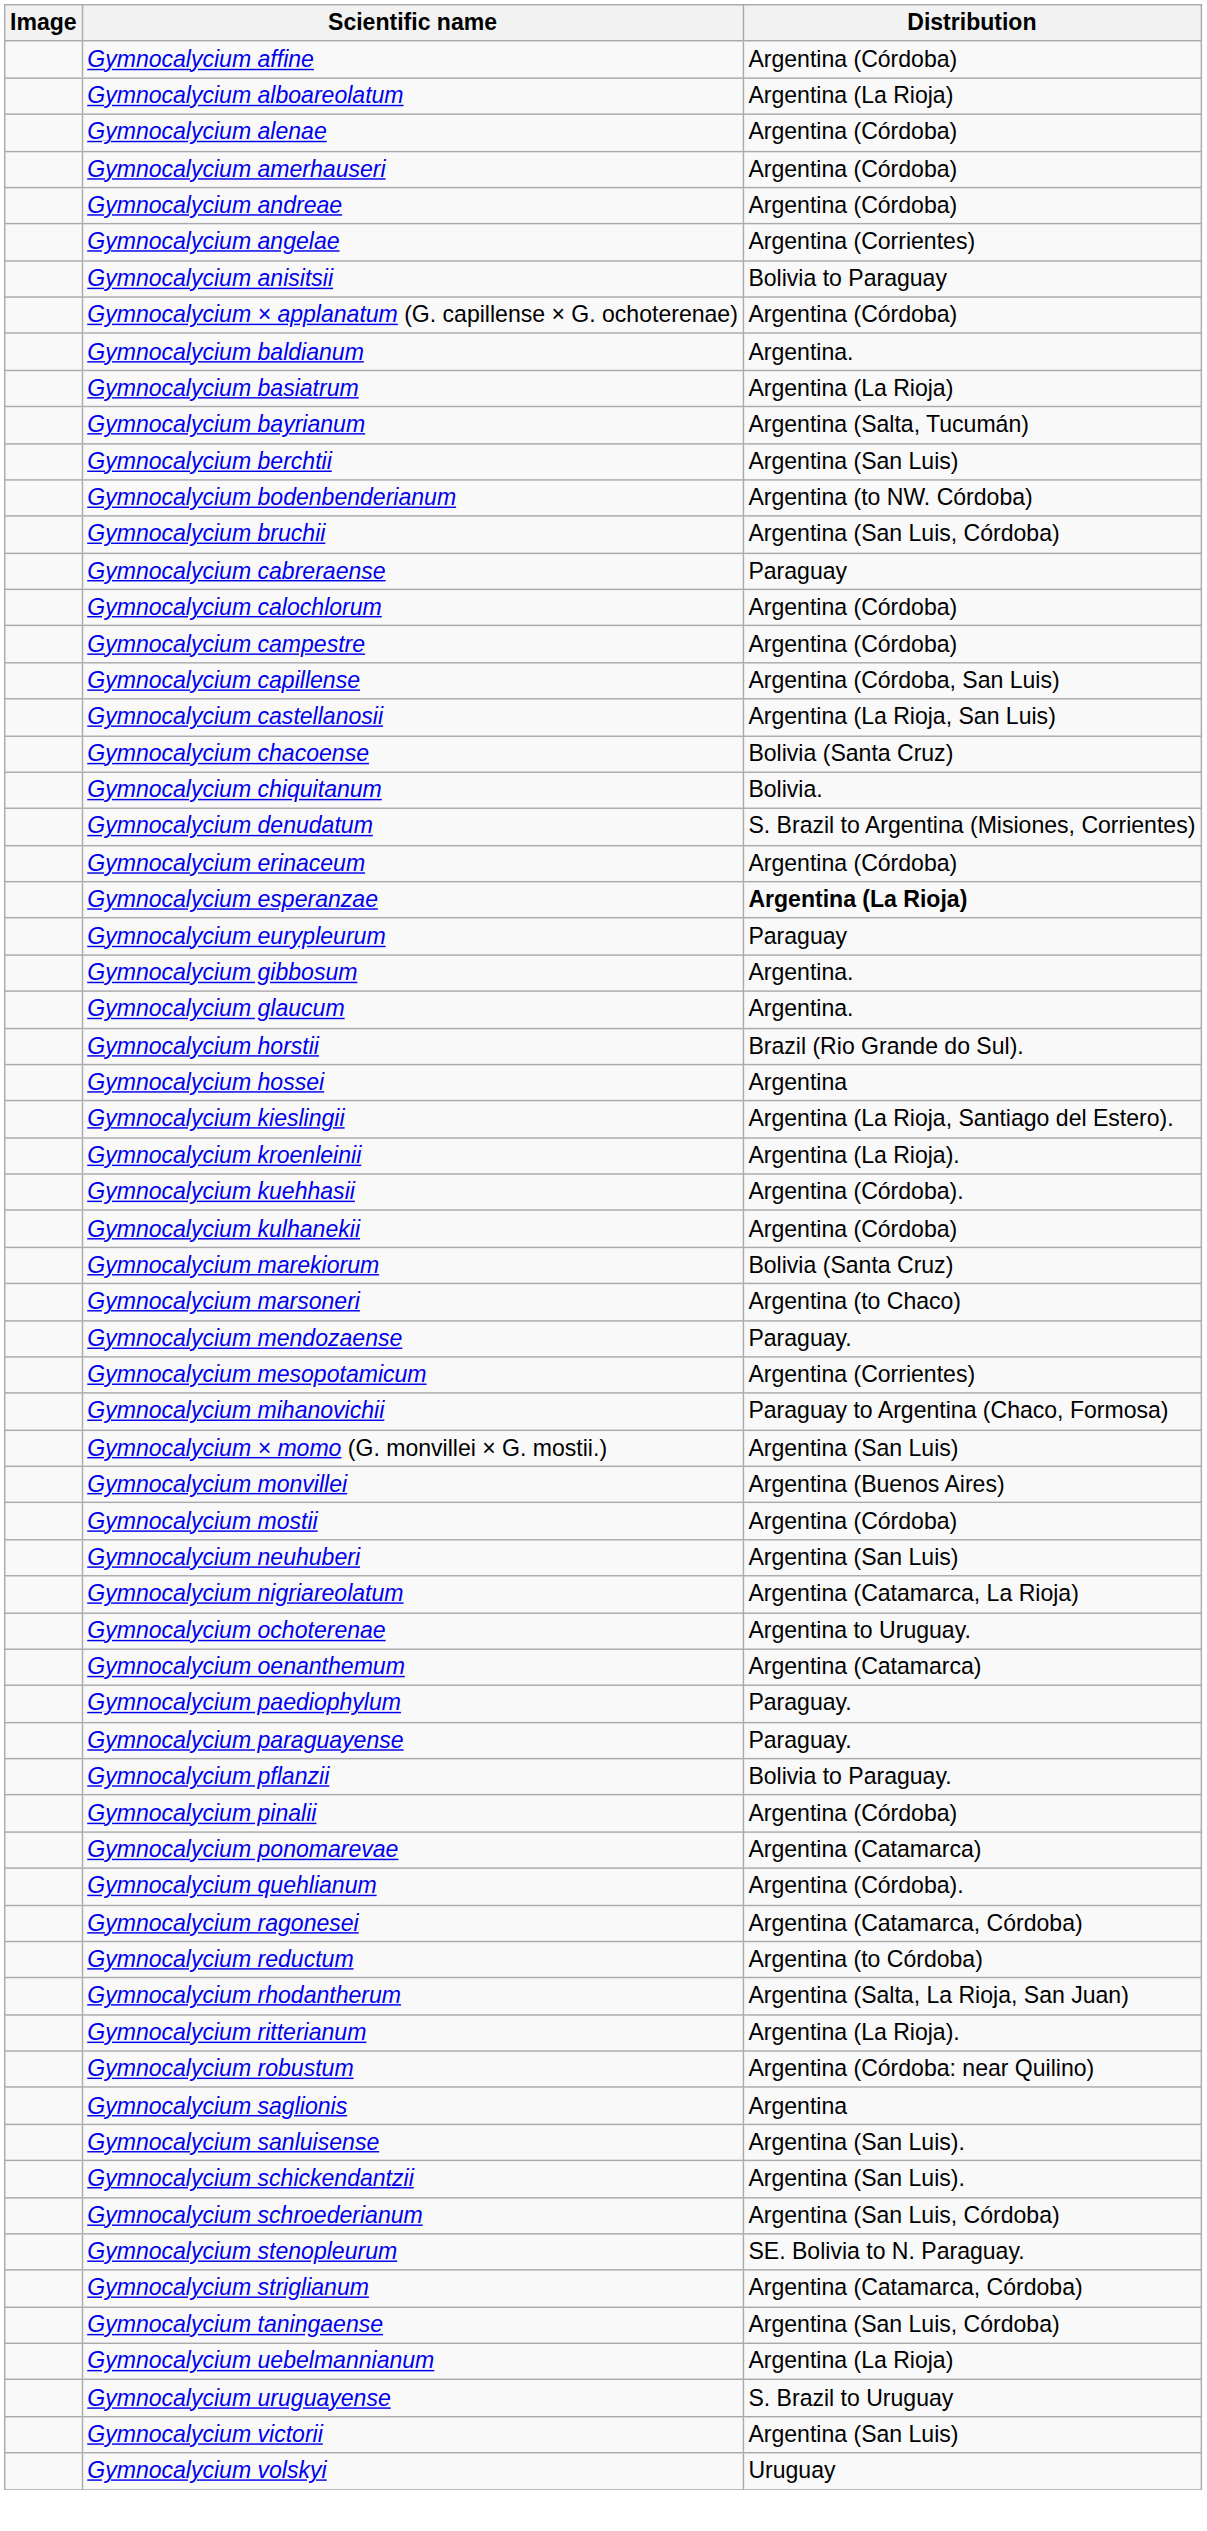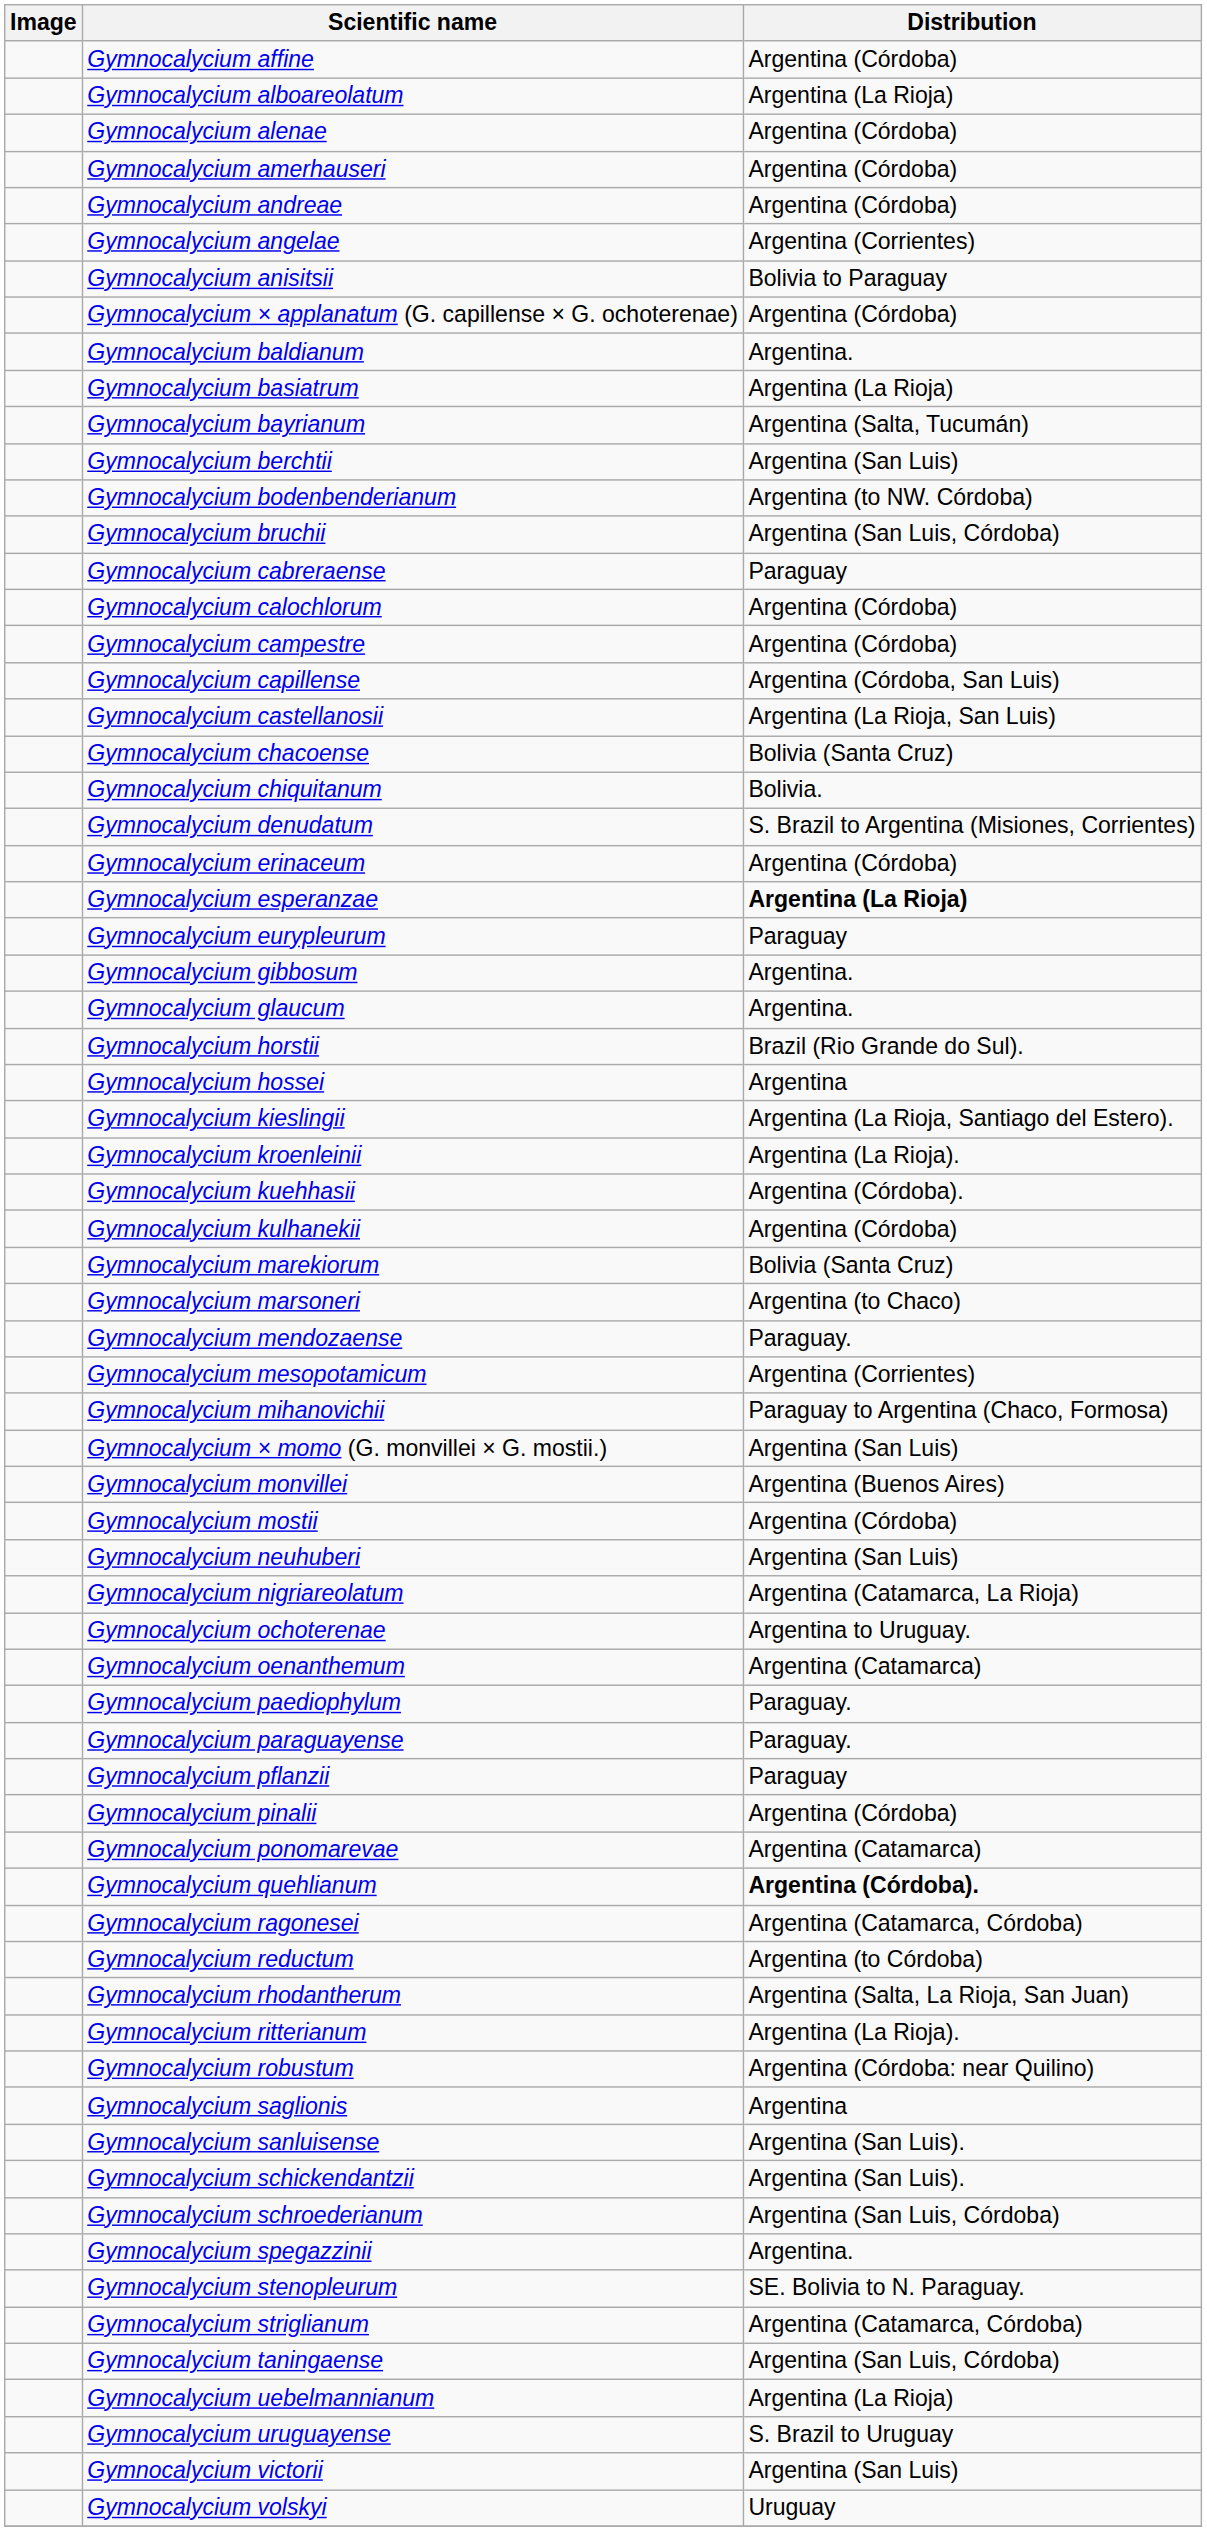Gymnocalycium pflanzii | Distribution: Bolivia to Paraguay. -> Paraguay
Gymnocalycium quehlianum | Distribution: normal -> bold
+ row: Gymnocalycium spegazzinii | Argentina.
